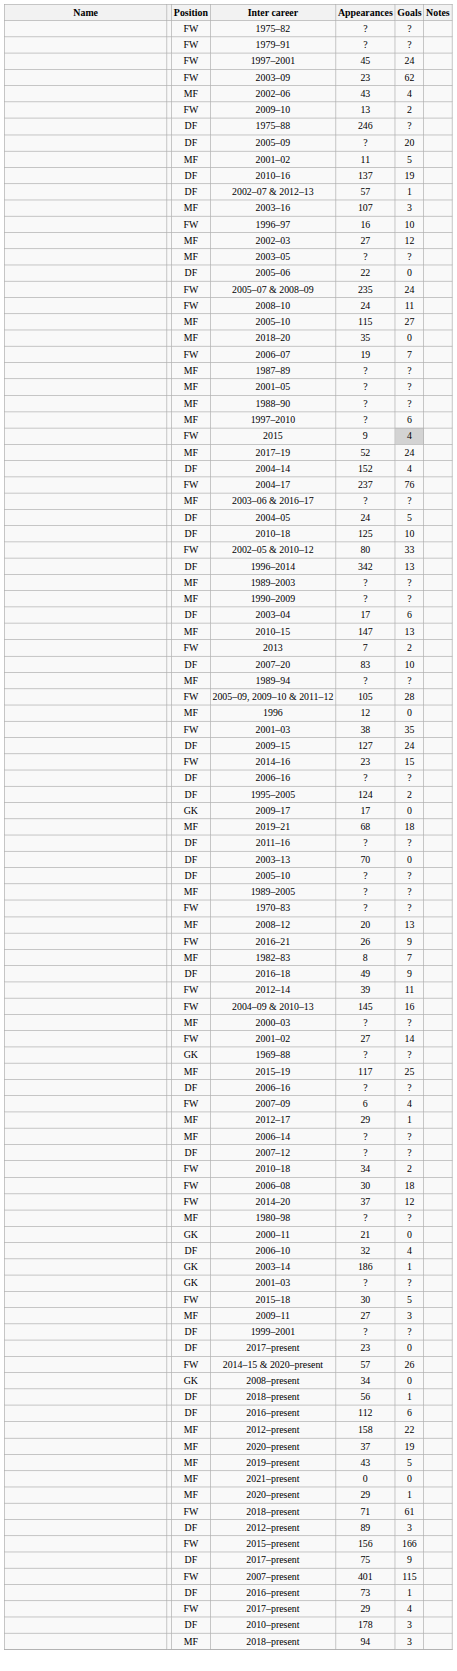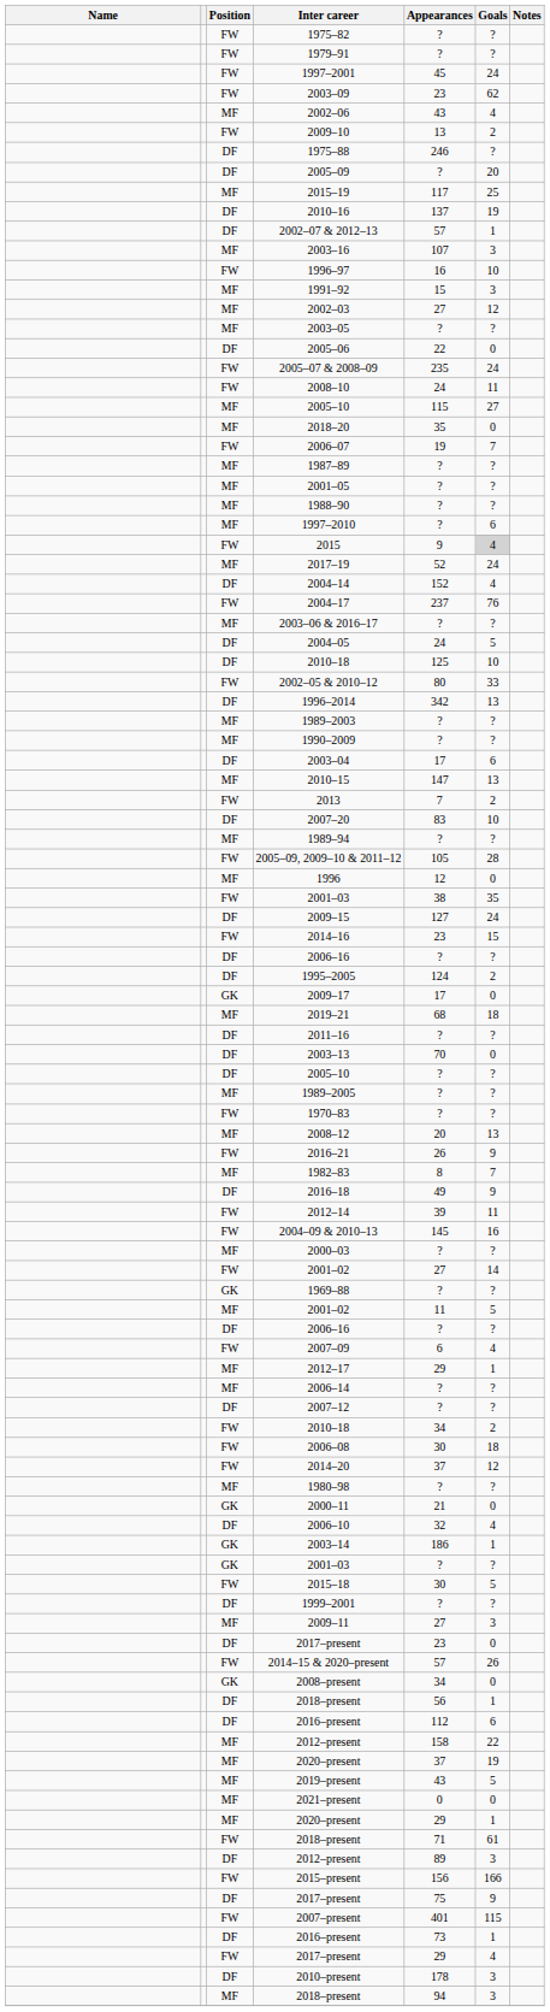rows swapped: MF / 2001–02 <-> 2015–19
+ row: MF | 1991–92 | 15 | 3
rows swapped: 1999–2001 <-> 2009–11
